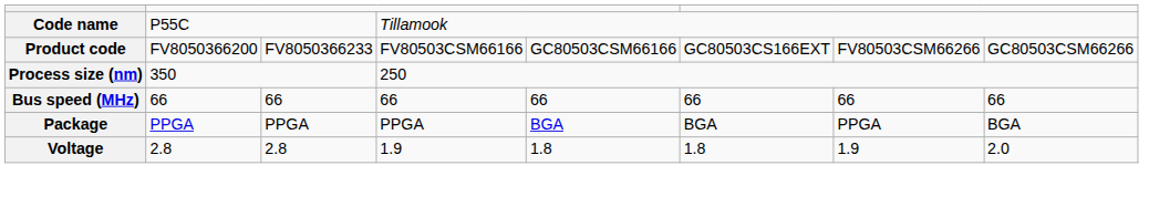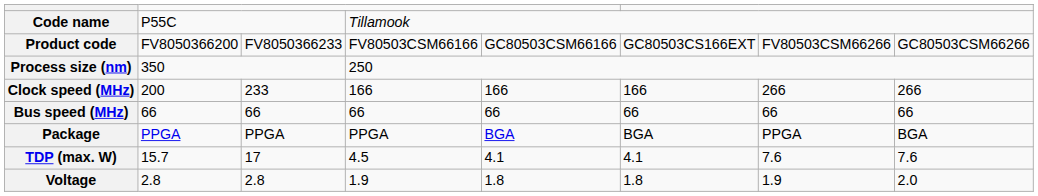+ row: Clock speed (MHz) | 200 | 233 | 166 | 166 | 166 | 266 | 266
+ row: TDP (max. W) | 15.7 | 17 | 4.5 | 4.1 | 4.1 | 7.6 | 7.6
